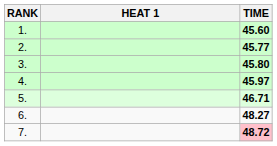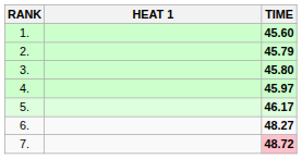2. | TIME: 45.77 -> 45.79
5. | TIME: 46.71 -> 46.17
